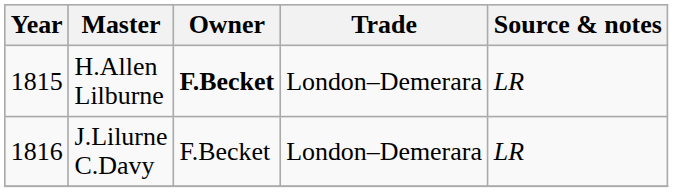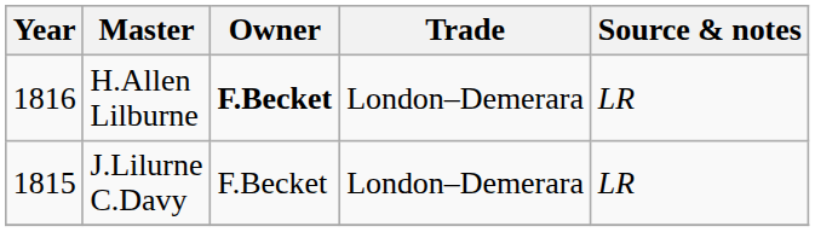H.Allen Lilburne | Year: 1815 -> 1816
J.Lilurne C.Davy | Year: 1816 -> 1815
